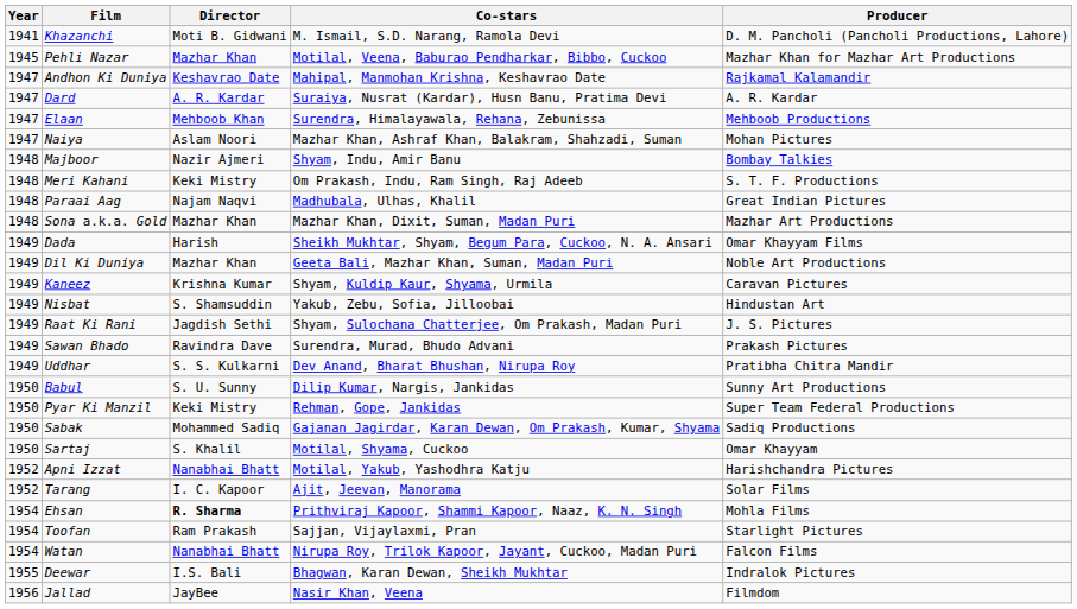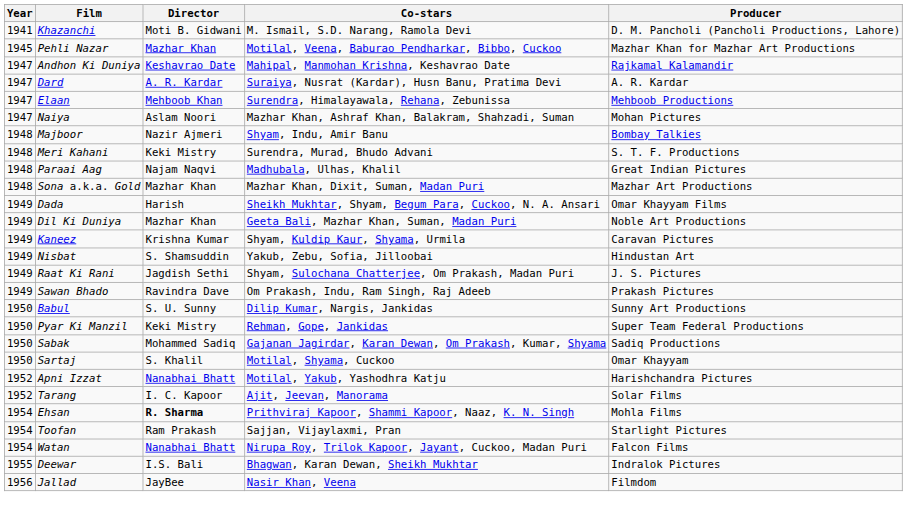Meri Kahani | Co-stars: Om Prakash, Indu, Ram Singh, Raj Adeeb -> Surendra, Murad, Bhudo Advani
Sawan Bhado | Co-stars: Surendra, Murad, Bhudo Advani -> Om Prakash, Indu, Ram Singh, Raj Adeeb
- row: 1949 | Uddhar | S. S. Kulkarni | Dev Anand, Bharat Bhushan, Nirupa Roy | Pratibha Chitra Mandir
